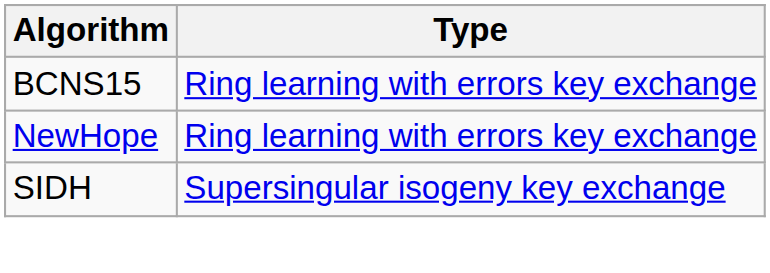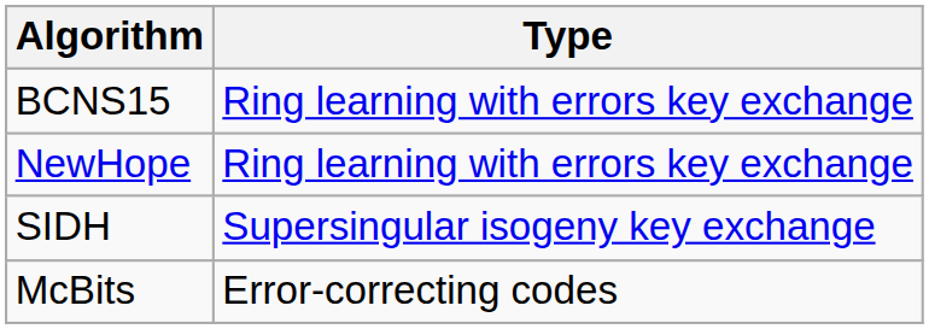+ row: McBits | Error-correcting codes
